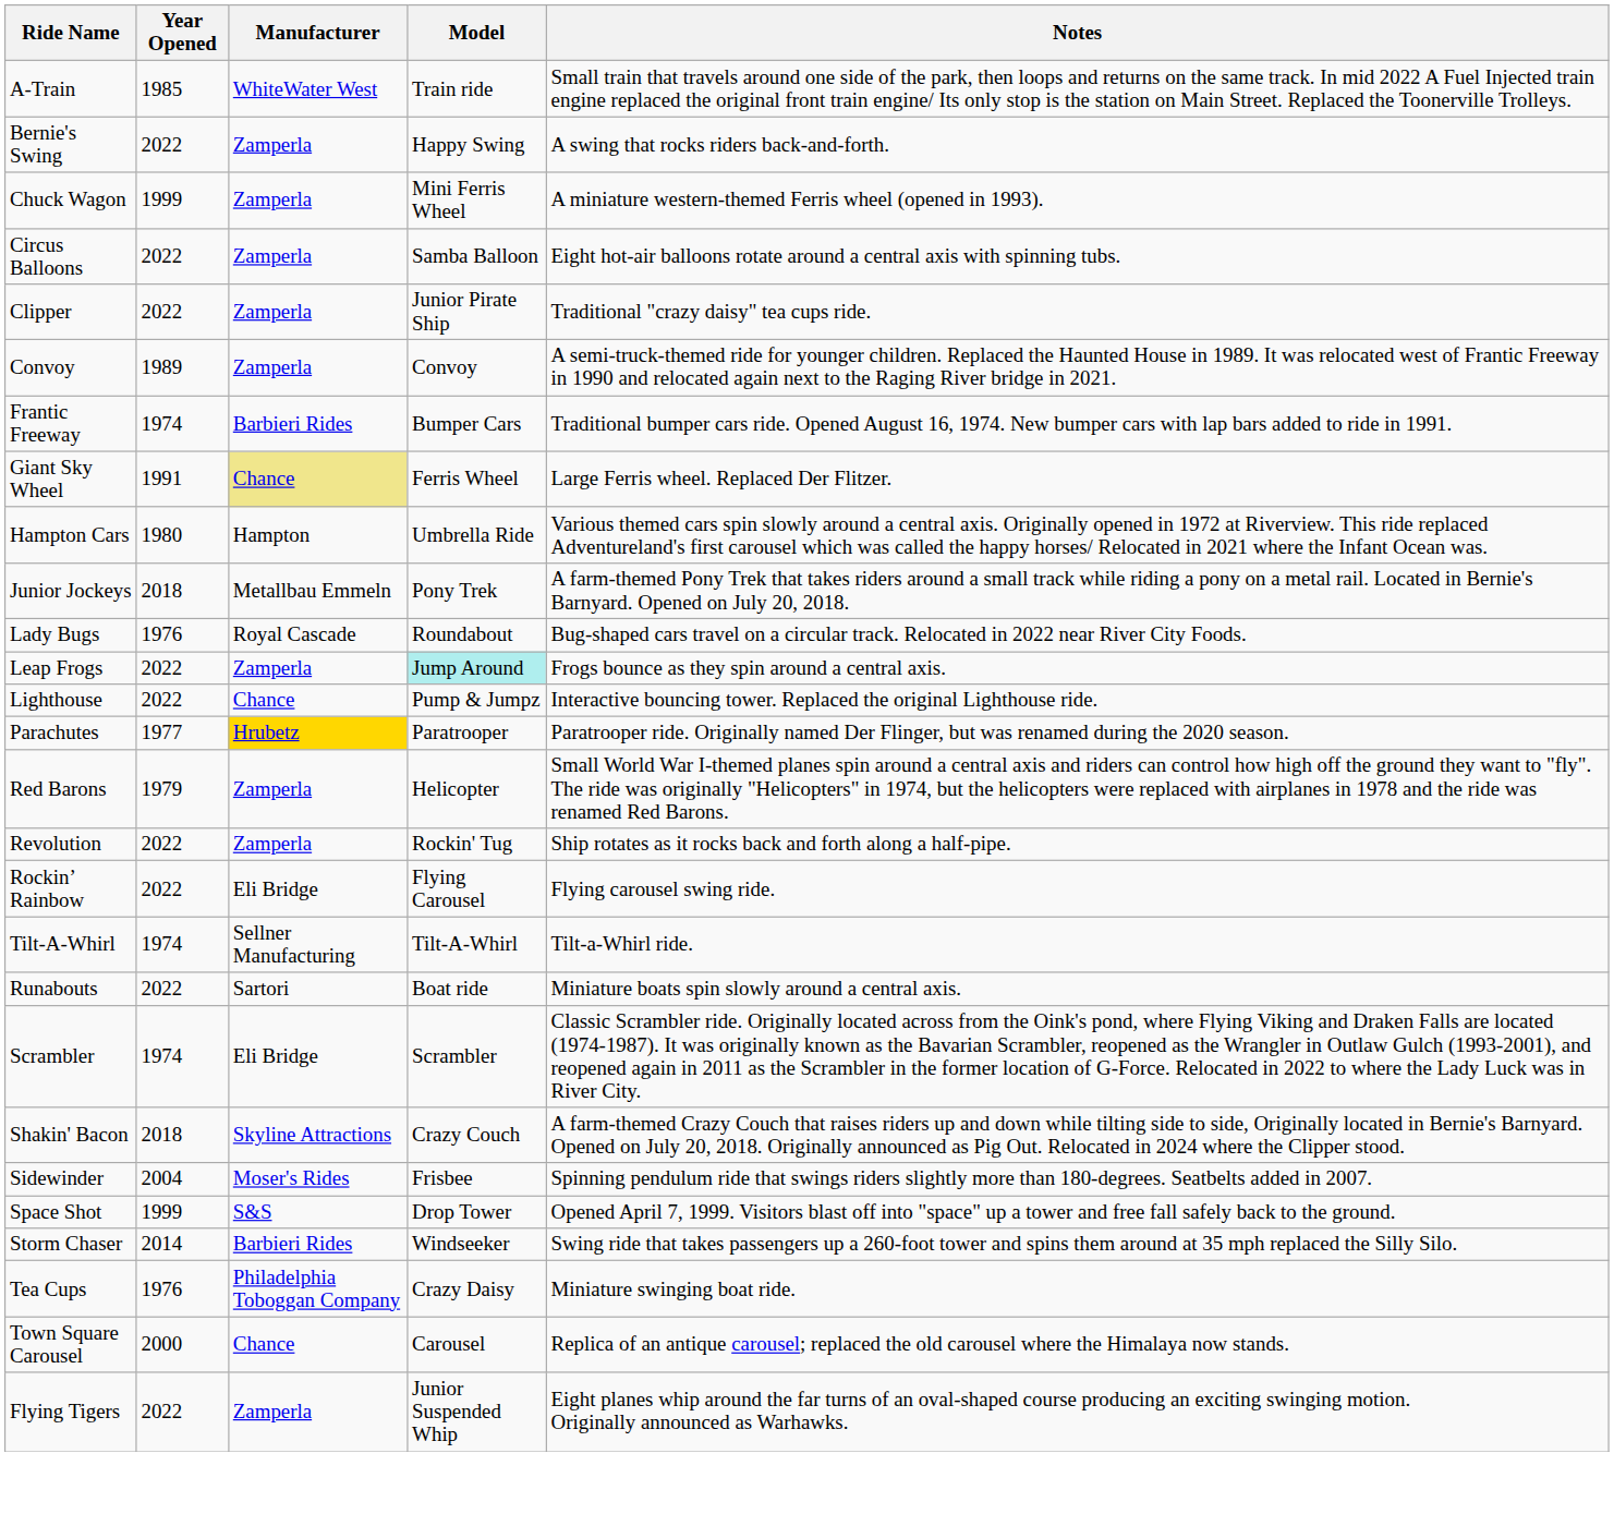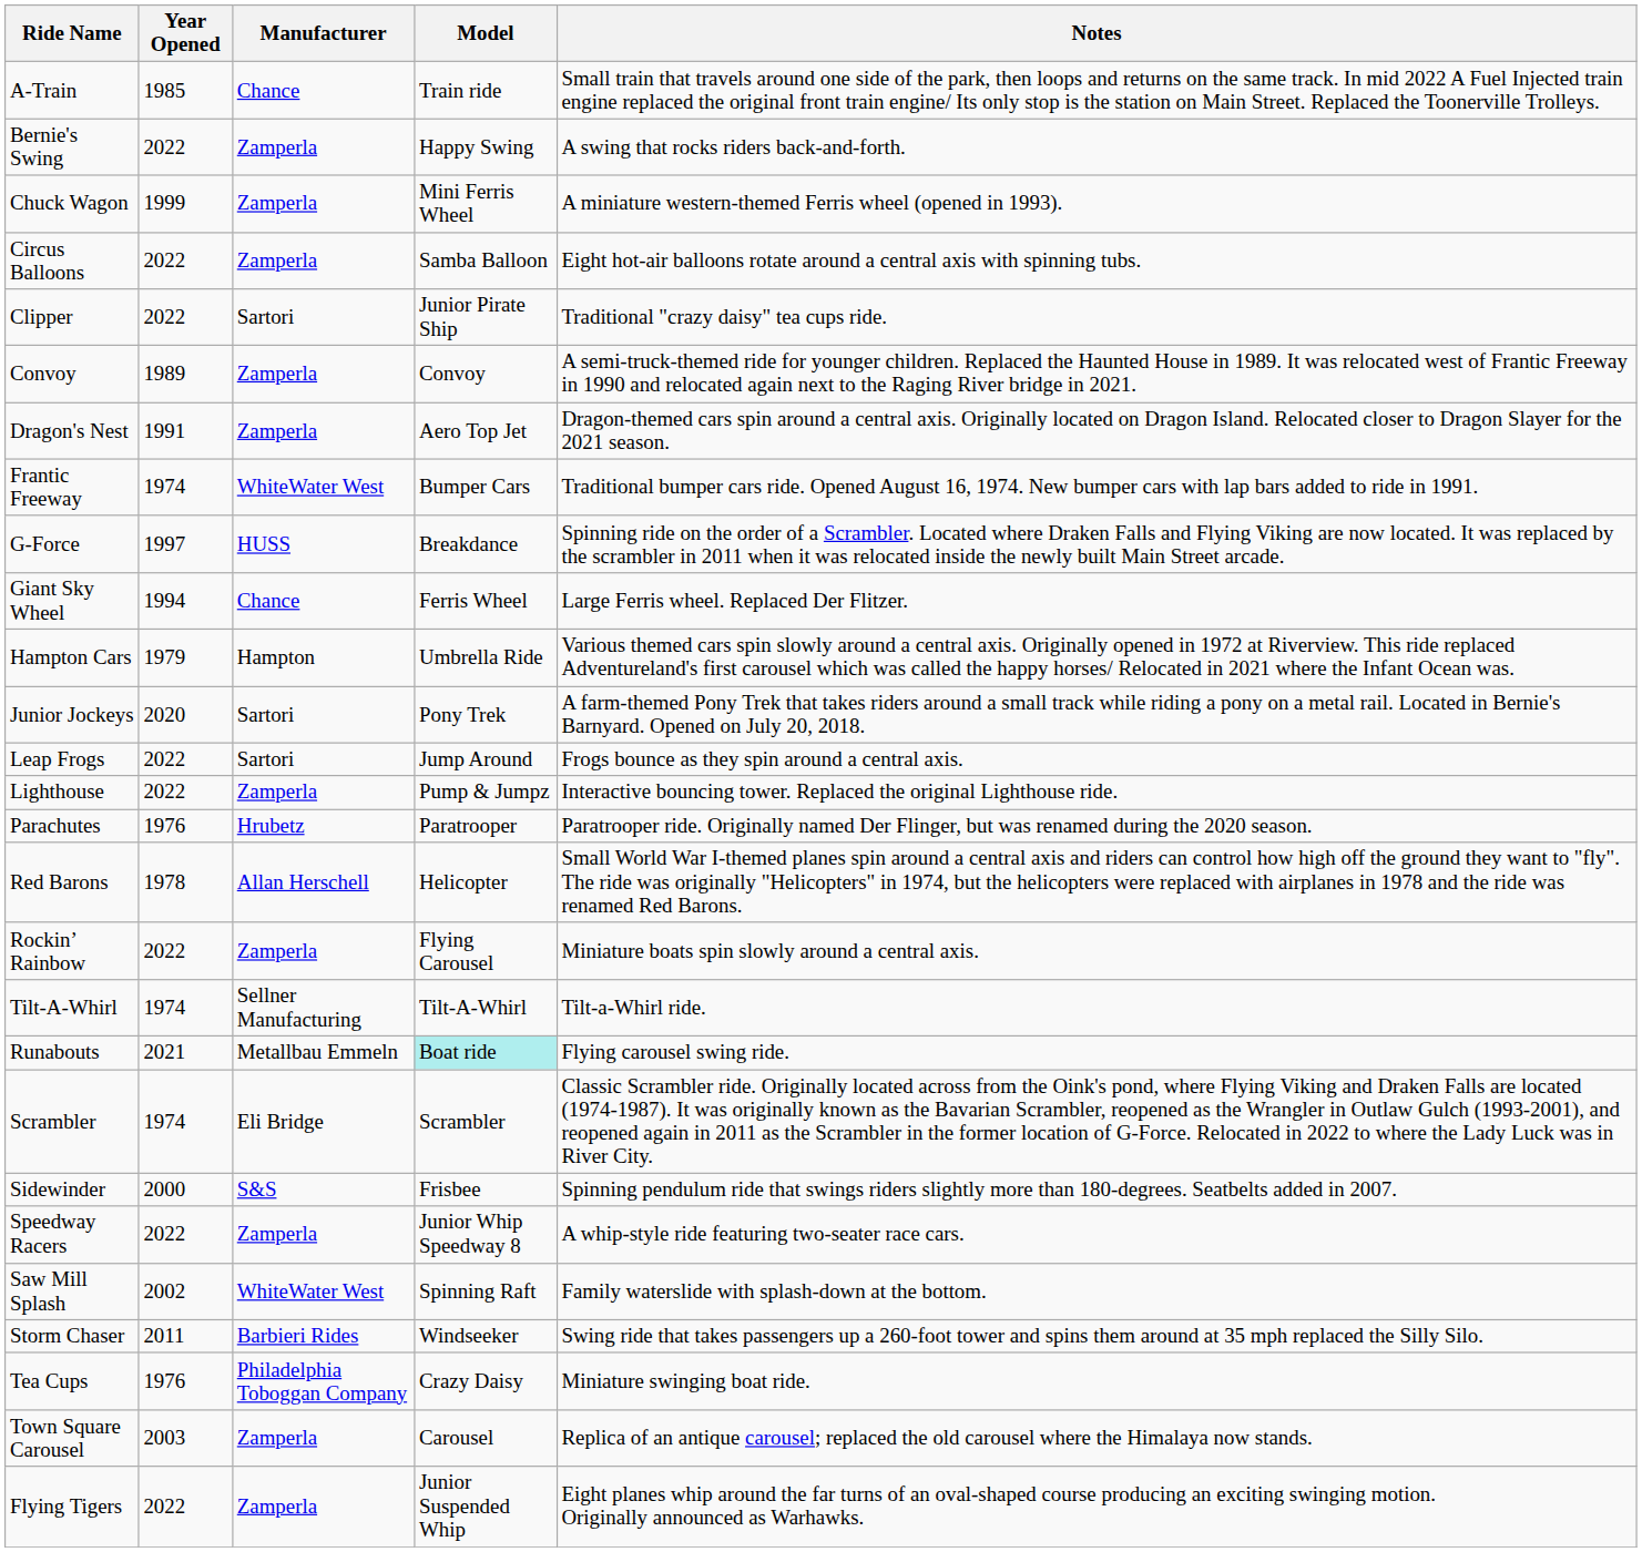A-Train | Manufacturer: WhiteWater West -> Chance
Clipper | Manufacturer: Zamperla -> Sartori
+ row: Dragon's Nest | 1991 | Zamperla | Aero Top Jet | Dragon-themed cars spin around a central axis. Originally located on Dragon Island. Relocated closer to Dragon Slayer for the 2021 season.
Frantic Freeway | Manufacturer: Barbieri Rides -> WhiteWater West
+ row: G-Force | 1997 | HUSS | Breakdance | Spinning ride on the order of a Scrambler. Located where Draken Falls and Flying Viking are now located. It was replaced by the scrambler in 2011 when it was relocated inside the newly built Main Street arcade.
Giant Sky Wheel | Year Opened: 1991 -> 1994
Giant Sky Wheel | Manufacturer: khaki background -> no background
Hampton Cars | Year Opened: 1980 -> 1979
Junior Jockeys | Year Opened: 2018 -> 2020
Junior Jockeys | Manufacturer: Metallbau Emmeln -> Sartori
- row: Lady Bugs | 1976 | Royal Cascade | Roundabout | Bug-shaped cars travel on a circular track. Relocated in 2022 near River City Foods.
Leap Frogs | Manufacturer: Zamperla -> Sartori
Leap Frogs | Model: paleturquoise background -> no background
Lighthouse | Manufacturer: Chance -> Zamperla
Parachutes | Year Opened: 1977 -> 1976
Parachutes | Manufacturer: gold background -> no background
Red Barons | Year Opened: 1979 -> 1978
Red Barons | Manufacturer: Zamperla -> Allan Herschell
- row: Revolution | 2022 | Zamperla | Rockin' Tug | Ship rotates as it rocks back and forth along a half-pipe.
Rockin’ Rainbow | Manufacturer: Eli Bridge -> Zamperla
Rockin’ Rainbow | Notes: Flying carousel swing ride. -> Miniature boats spin slowly around a central axis.
Runabouts | Year Opened: 2022 -> 2021
Runabouts | Manufacturer: Sartori -> Metallbau Emmeln
Runabouts | Model: no background -> paleturquoise background
Runabouts | Notes: Miniature boats spin slowly around a central axis. -> Flying carousel swing ride.
- row: Shakin' Bacon | 2018 | Skyline Attractions | Crazy Couch | A farm-themed Crazy Couch that raises riders up and down while tilting side to side, Originally located in Bernie's Barnyard. Opened on July 20, 2018. Originally announced as Pig Out. Relocated in 2024 where the Clipper stood.
Sidewinder | Year Opened: 2004 -> 2000
Sidewinder | Manufacturer: Moser's Rides -> S&S
- row: Space Shot | 1999 | S&S | Drop Tower | Opened April 7, 1999. Visitors blast off into "space" up a tower and free fall safely back to the ground.
+ row: Speedway Racers | 2022 | Zamperla | Junior Whip Speedway 8 | A whip-style ride featuring two-seater race cars.
+ row: Saw Mill Splash | 2002 | WhiteWater West | Spinning Raft | Family waterslide with splash-down at the bottom.
Storm Chaser | Year Opened: 2014 -> 2011
Town Square Carousel | Year Opened: 2000 -> 2003
Town Square Carousel | Manufacturer: Chance -> Zamperla
